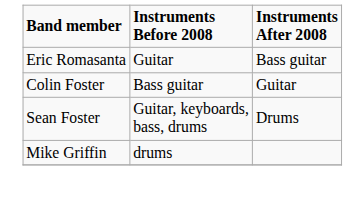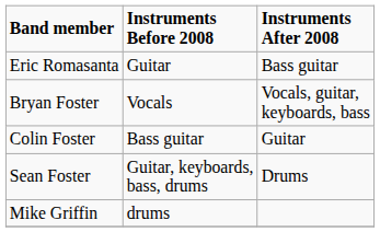+ row: Bryan Foster | Vocals | Vocals, guitar, keyboards, bass
